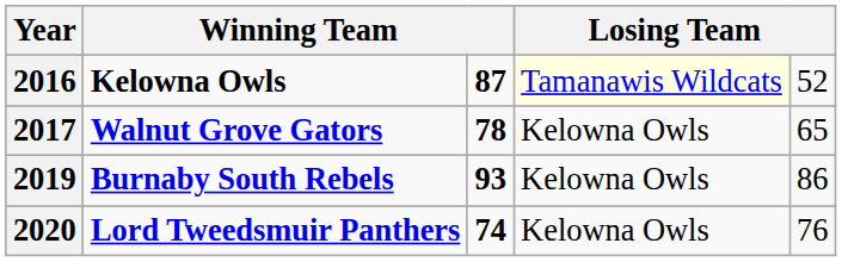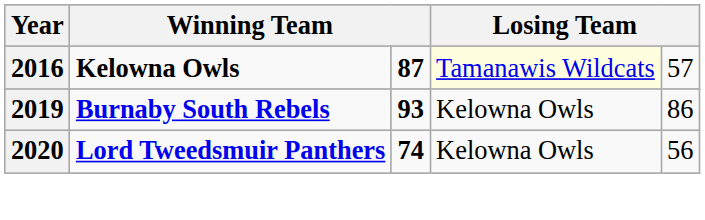2016 | column 5: 52 -> 57
- row: 2017 | Walnut Grove Gators | 78 | Kelowna Owls | 65
2020 | column 5: 76 -> 56
